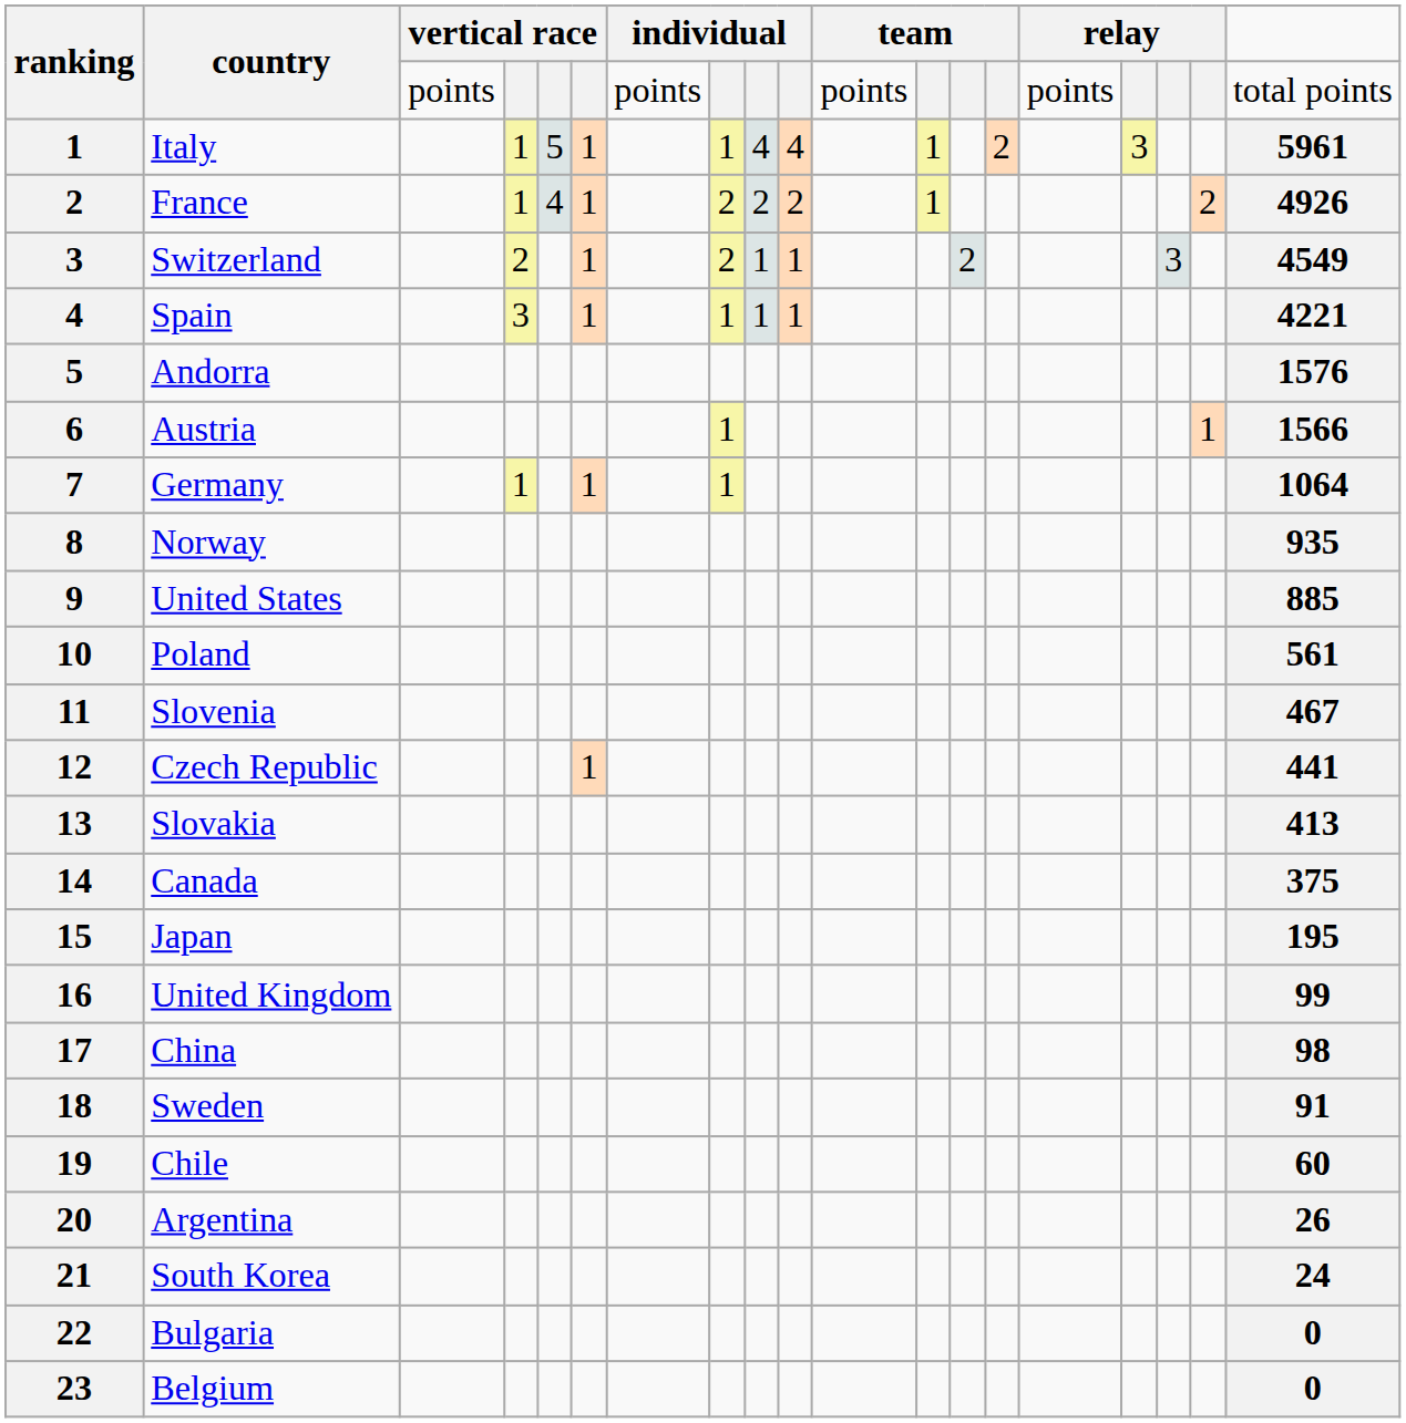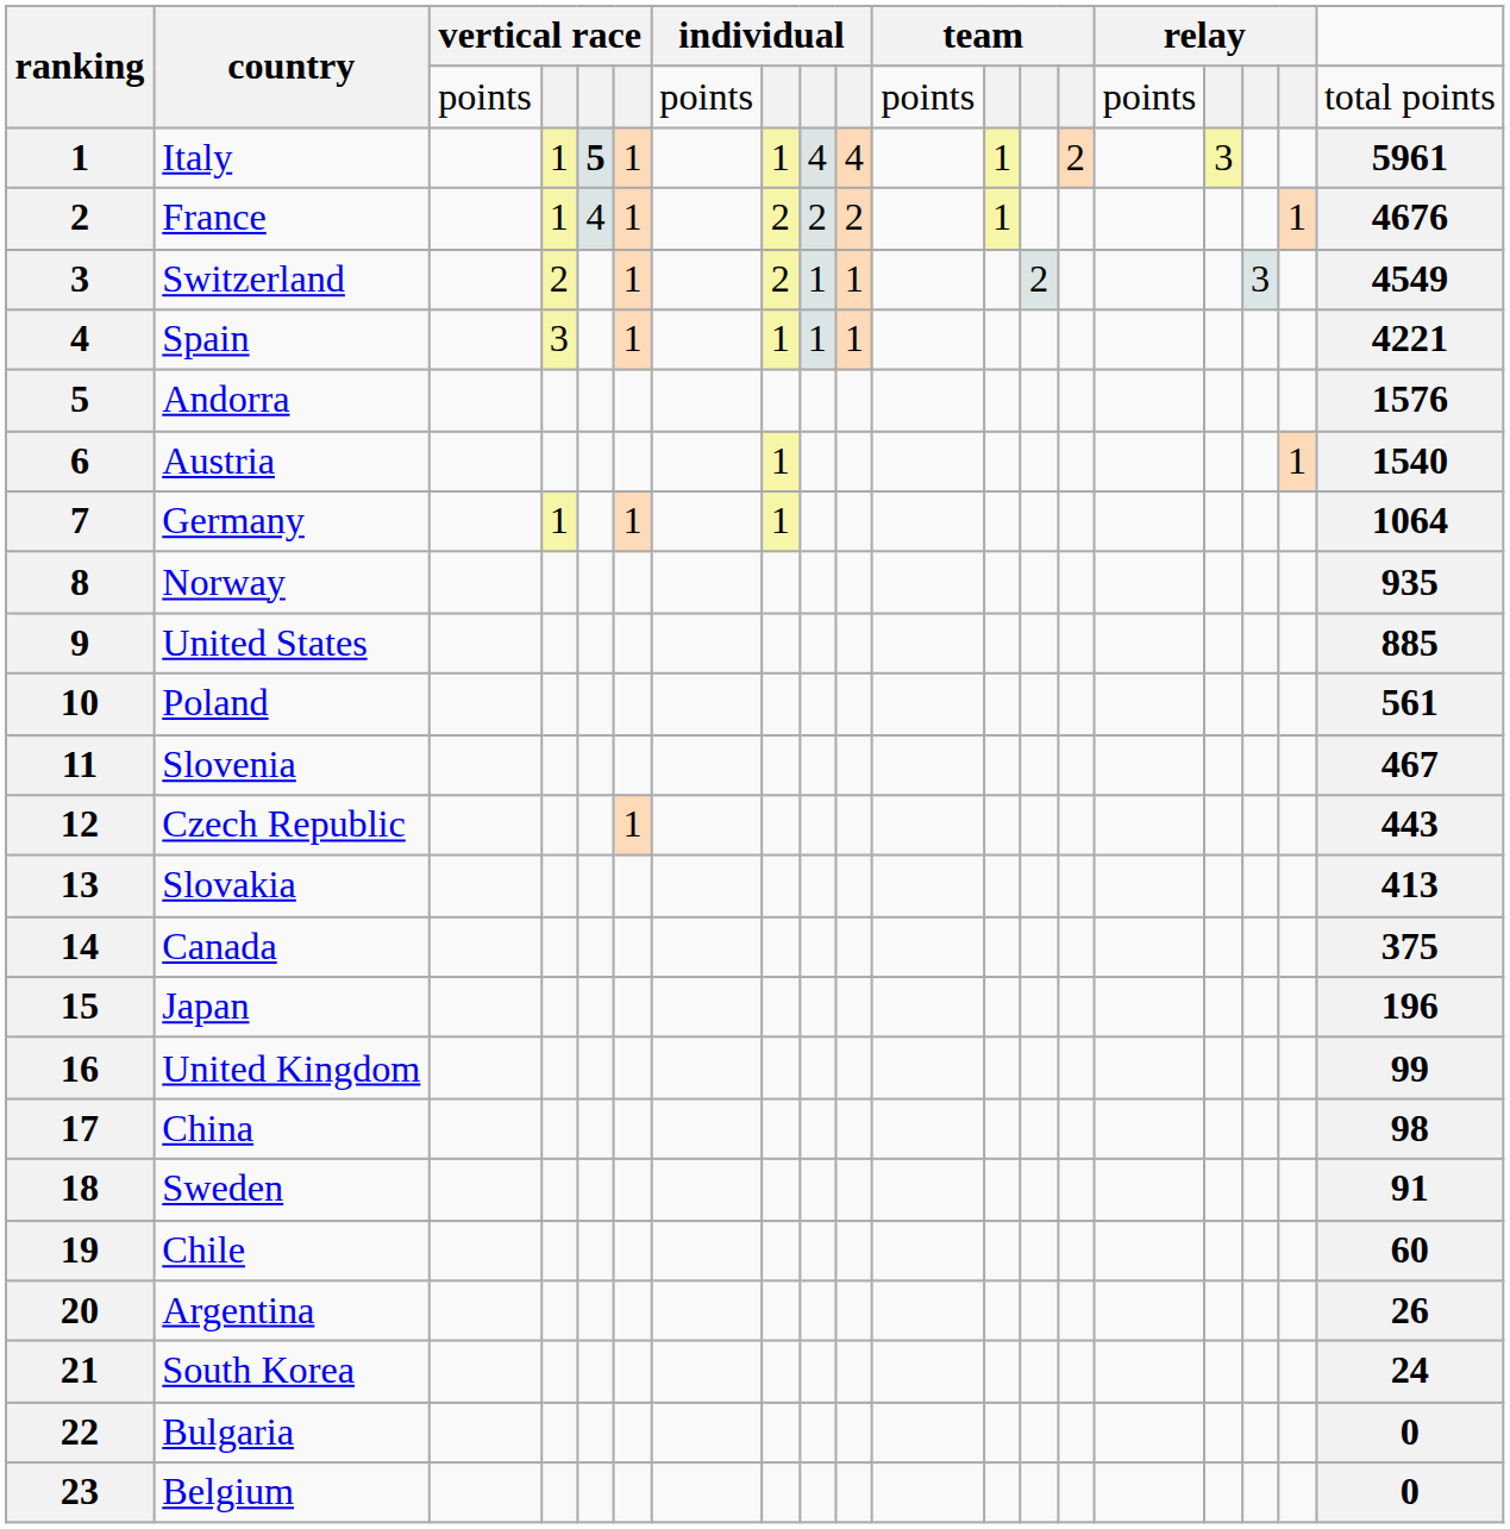Italy | column 5: normal -> bold
France | column 18: 2 -> 1
France | column 19: 4926 -> 4676
Austria | column 19: 1566 -> 1540
Czech Republic | column 19: 441 -> 443
Japan | column 19: 195 -> 196
